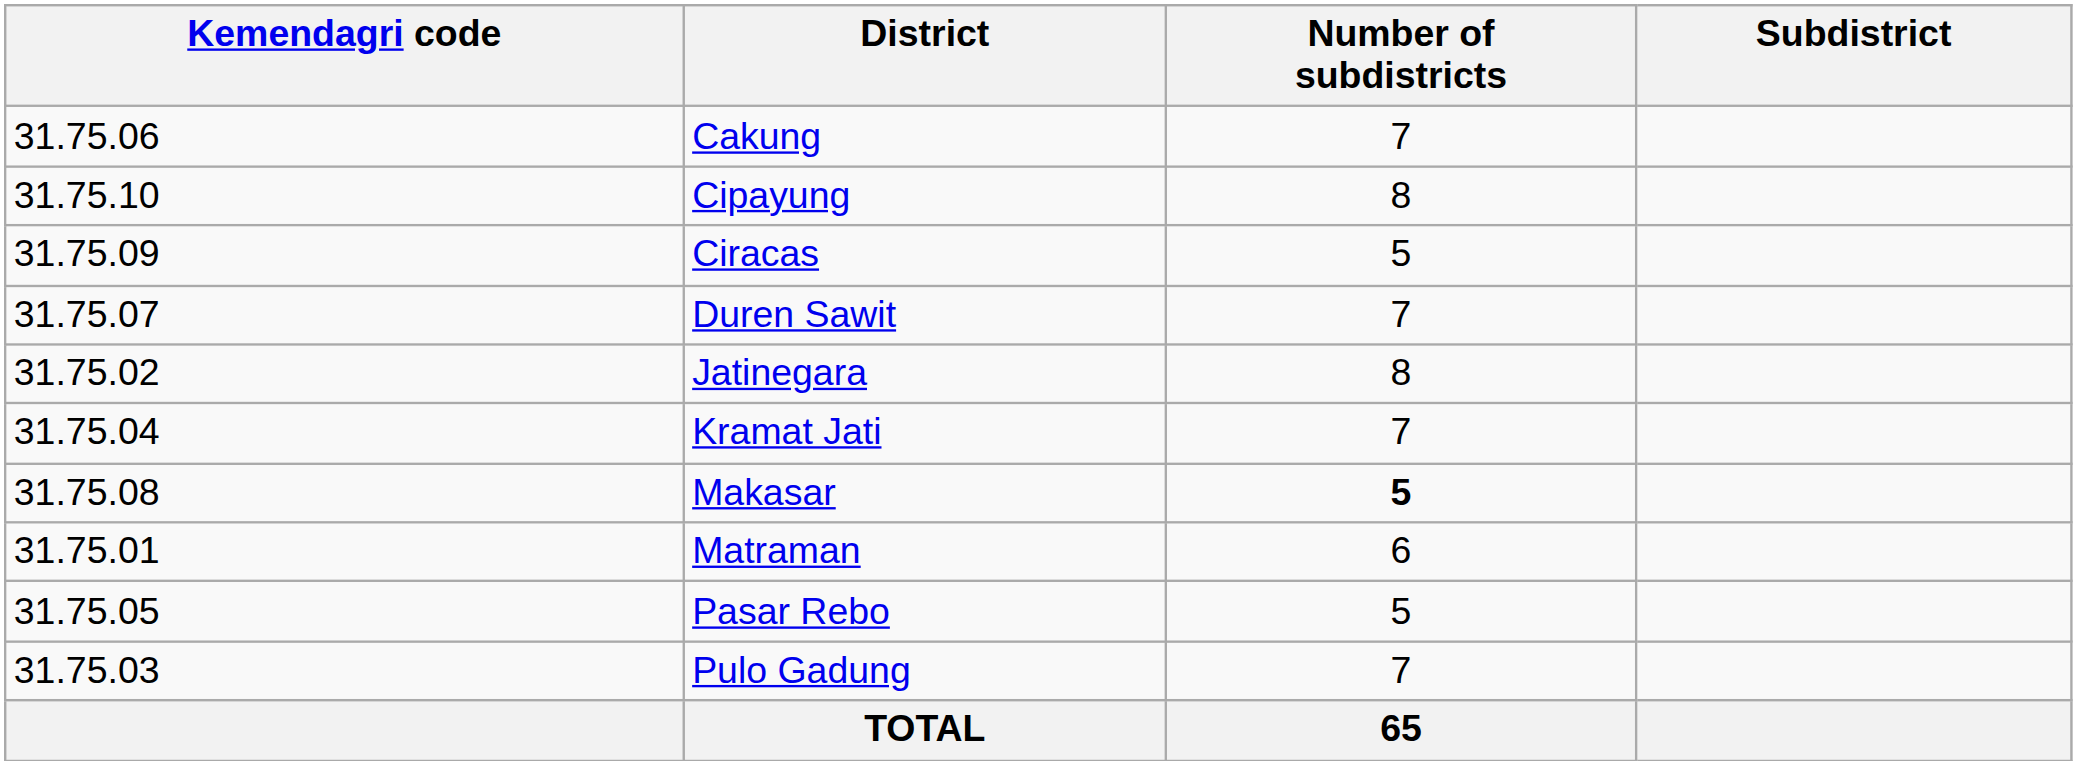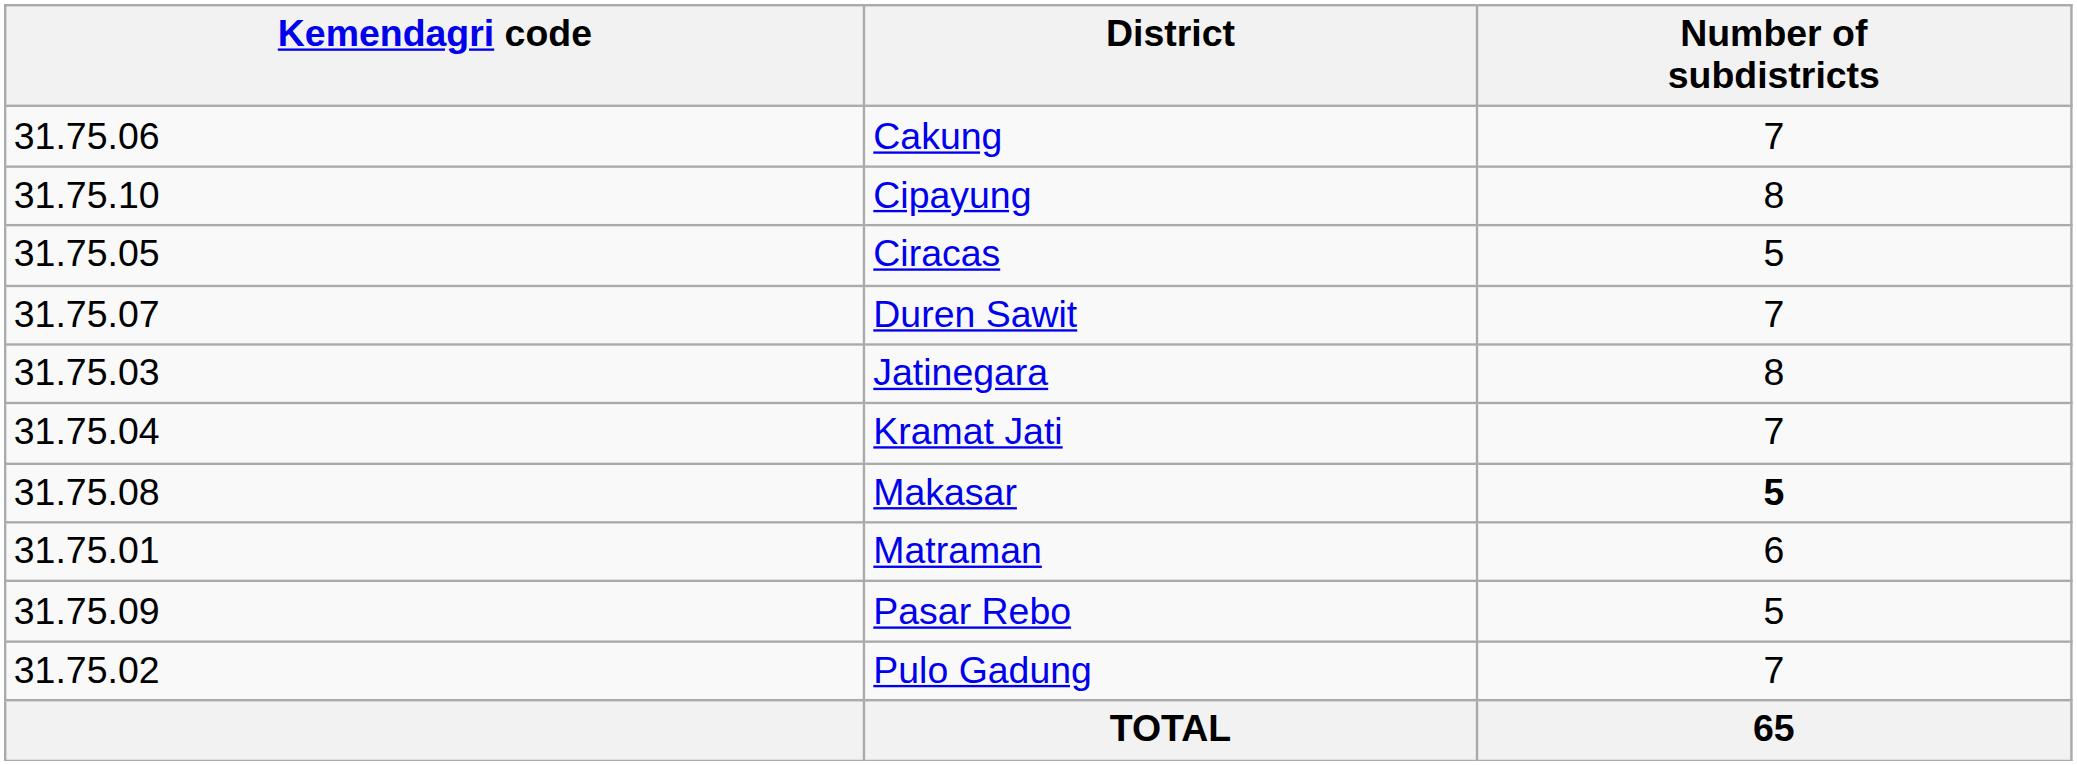- column: Subdistrict
Ciracas | Kemendagri code: 31.75.09 -> 31.75.05
Jatinegara | Kemendagri code: 31.75.02 -> 31.75.03
Pasar Rebo | Kemendagri code: 31.75.05 -> 31.75.09
Pulo Gadung | Kemendagri code: 31.75.03 -> 31.75.02
